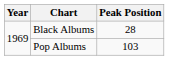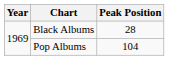Pop Albums | Peak Position: 103 -> 104
